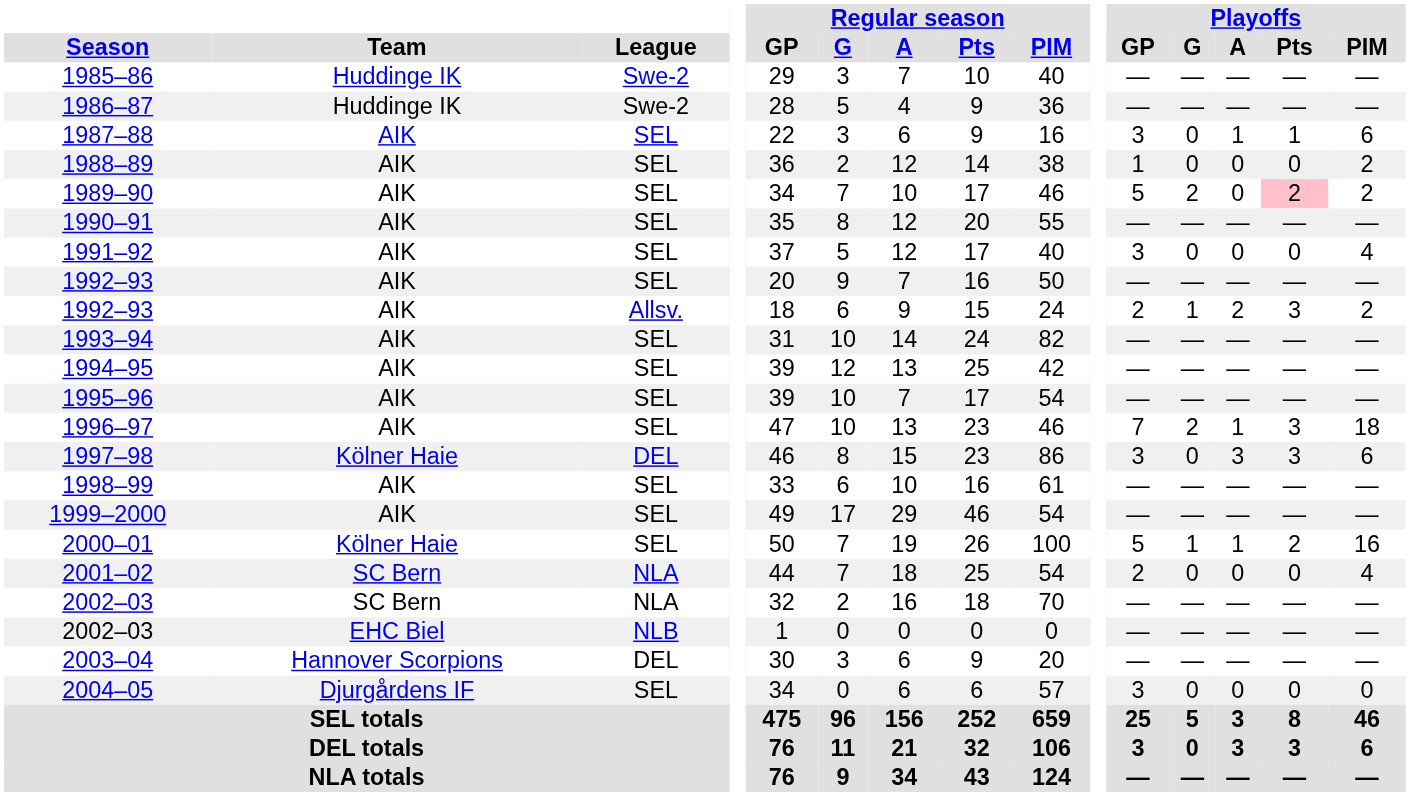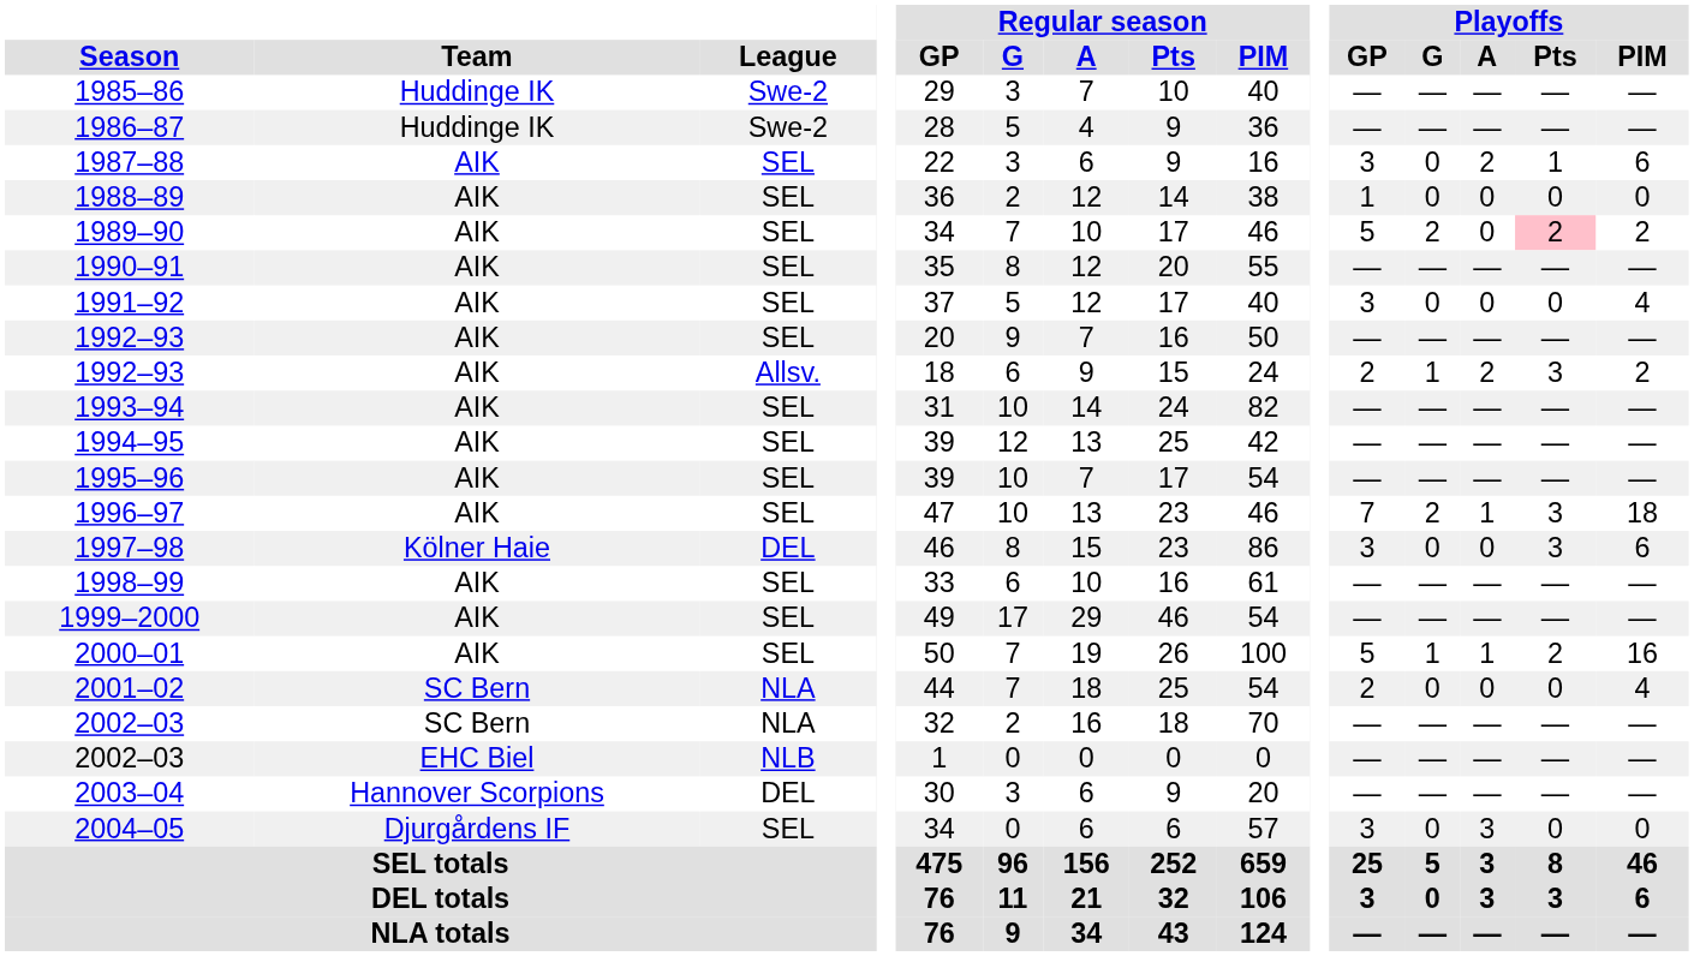1987–88 | Playoffs / A: 1 -> 2
1988–89 | Playoffs / PIM: 2 -> 0
1997–98 | Playoffs / A: 3 -> 0
2000–01 | Team: Kölner Haie -> AIK
2004–05 | Playoffs / A: 0 -> 3
